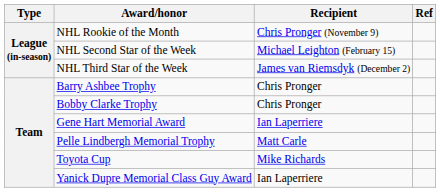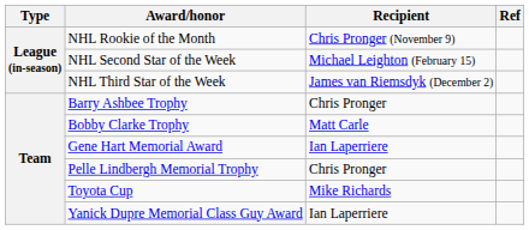Bobby Clarke Trophy | Recipient: Chris Pronger -> Matt Carle
Pelle Lindbergh Memorial Trophy | Recipient: Matt Carle -> Chris Pronger
